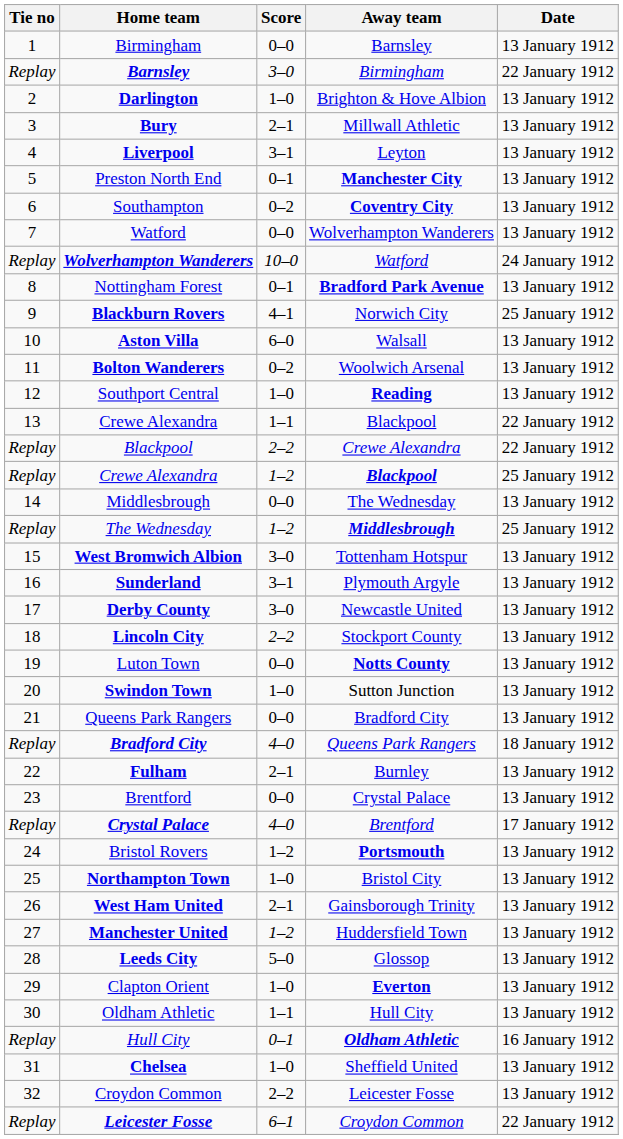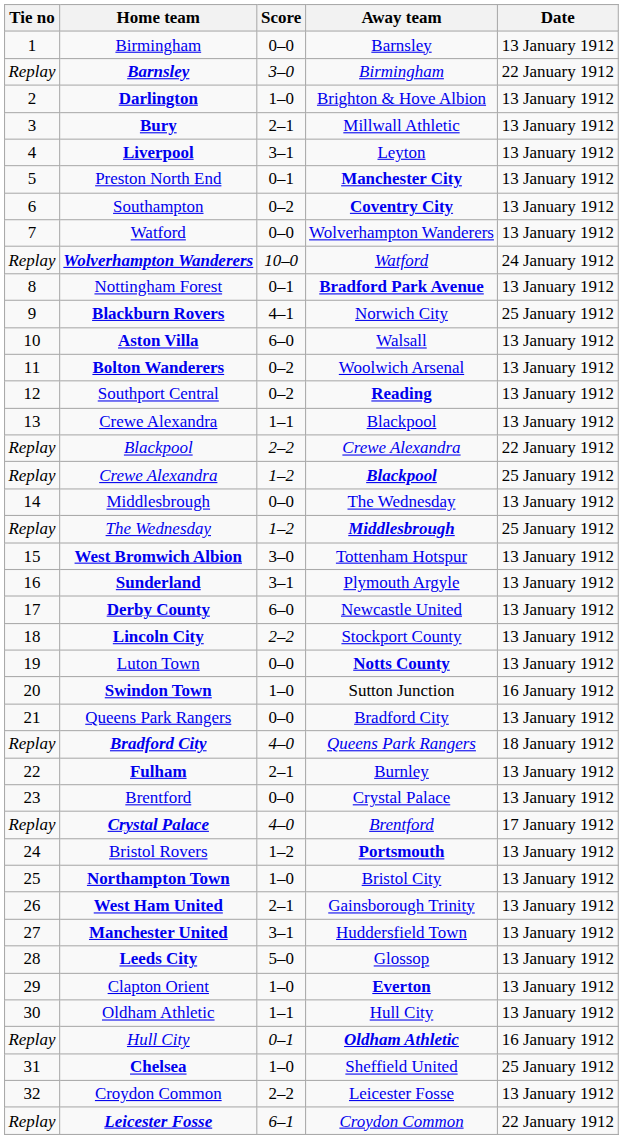Southport Central | Score: 1–0 -> 0–2
13 / Crewe Alexandra | Date: 22 January 1912 -> 13 January 1912
Derby County | Score: 3–0 -> 6–0
Swindon Town | Date: 13 January 1912 -> 16 January 1912
Manchester United | Score: 1–2 -> 3–1
Chelsea | Date: 13 January 1912 -> 25 January 1912
